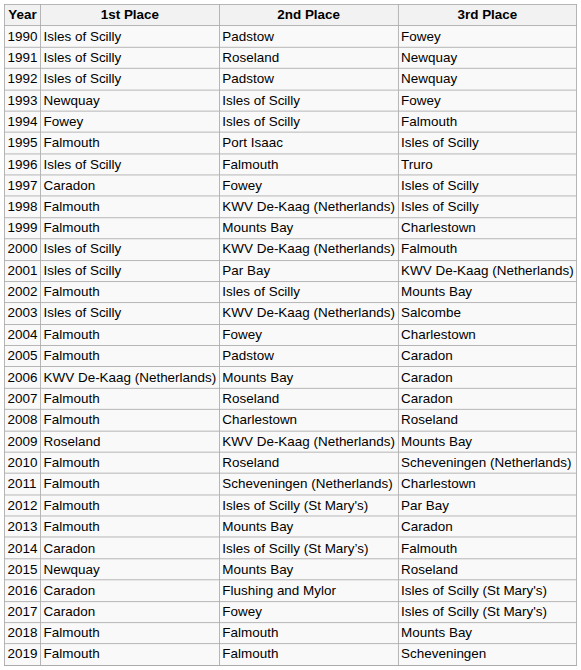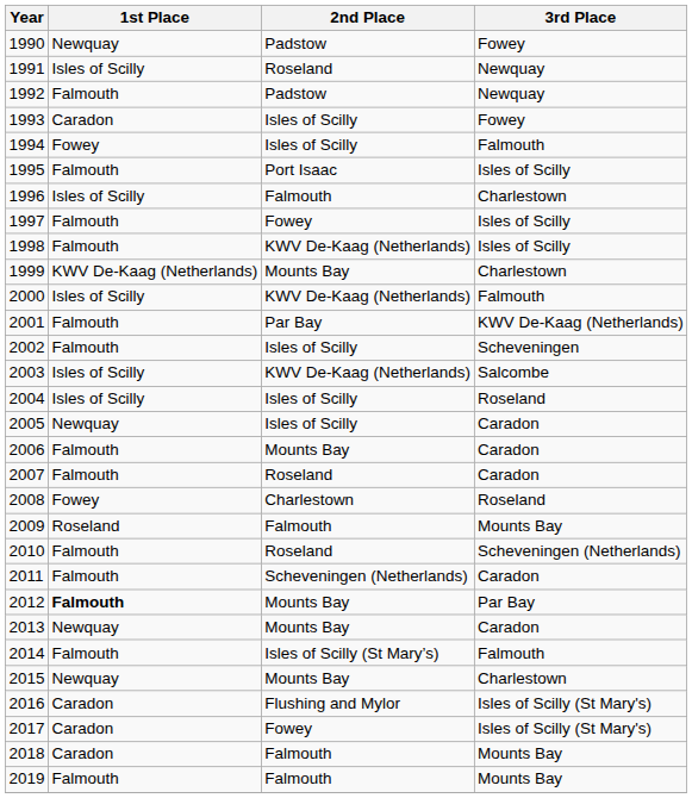1990 | 1st Place: Isles of Scilly -> Newquay
1992 | 1st Place: Isles of Scilly -> Falmouth
1993 | 1st Place: Newquay -> Caradon
1996 | 3rd Place: Truro -> Charlestown
1997 | 1st Place: Caradon -> Falmouth
1999 | 1st Place: Falmouth -> KWV De-Kaag (Netherlands)
2001 | 1st Place: Isles of Scilly -> Falmouth
2002 | 3rd Place: Mounts Bay -> Scheveningen
2004 | 1st Place: Falmouth -> Isles of Scilly
2004 | 2nd Place: Fowey -> Isles of Scilly
2004 | 3rd Place: Charlestown -> Roseland
2005 | 1st Place: Falmouth -> Newquay
2005 | 2nd Place: Padstow -> Isles of Scilly
2006 | 1st Place: KWV De-Kaag (Netherlands) -> Falmouth
2008 | 1st Place: Falmouth -> Fowey
2009 | 2nd Place: KWV De-Kaag (Netherlands) -> Falmouth
2011 | 3rd Place: Charlestown -> Caradon
2012 | 1st Place: normal -> bold
2012 | 2nd Place: Isles of Scilly (St Mary's) -> Mounts Bay
2013 | 1st Place: Falmouth -> Newquay
2014 | 1st Place: Caradon -> Falmouth
2015 | 3rd Place: Roseland -> Charlestown
2018 | 1st Place: Falmouth -> Caradon
2019 | 3rd Place: Scheveningen -> Mounts Bay
